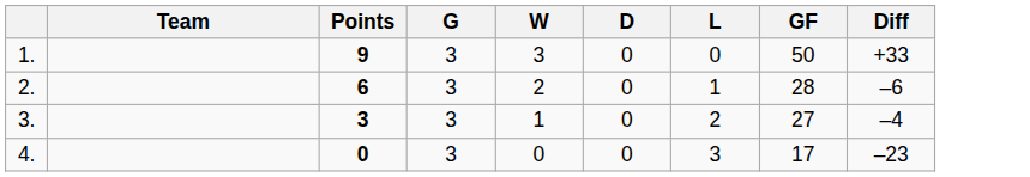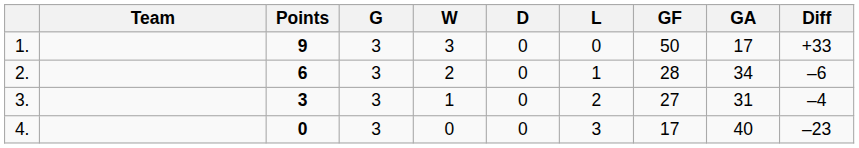+ column: GA | 17 | 34 | 31 | 40
